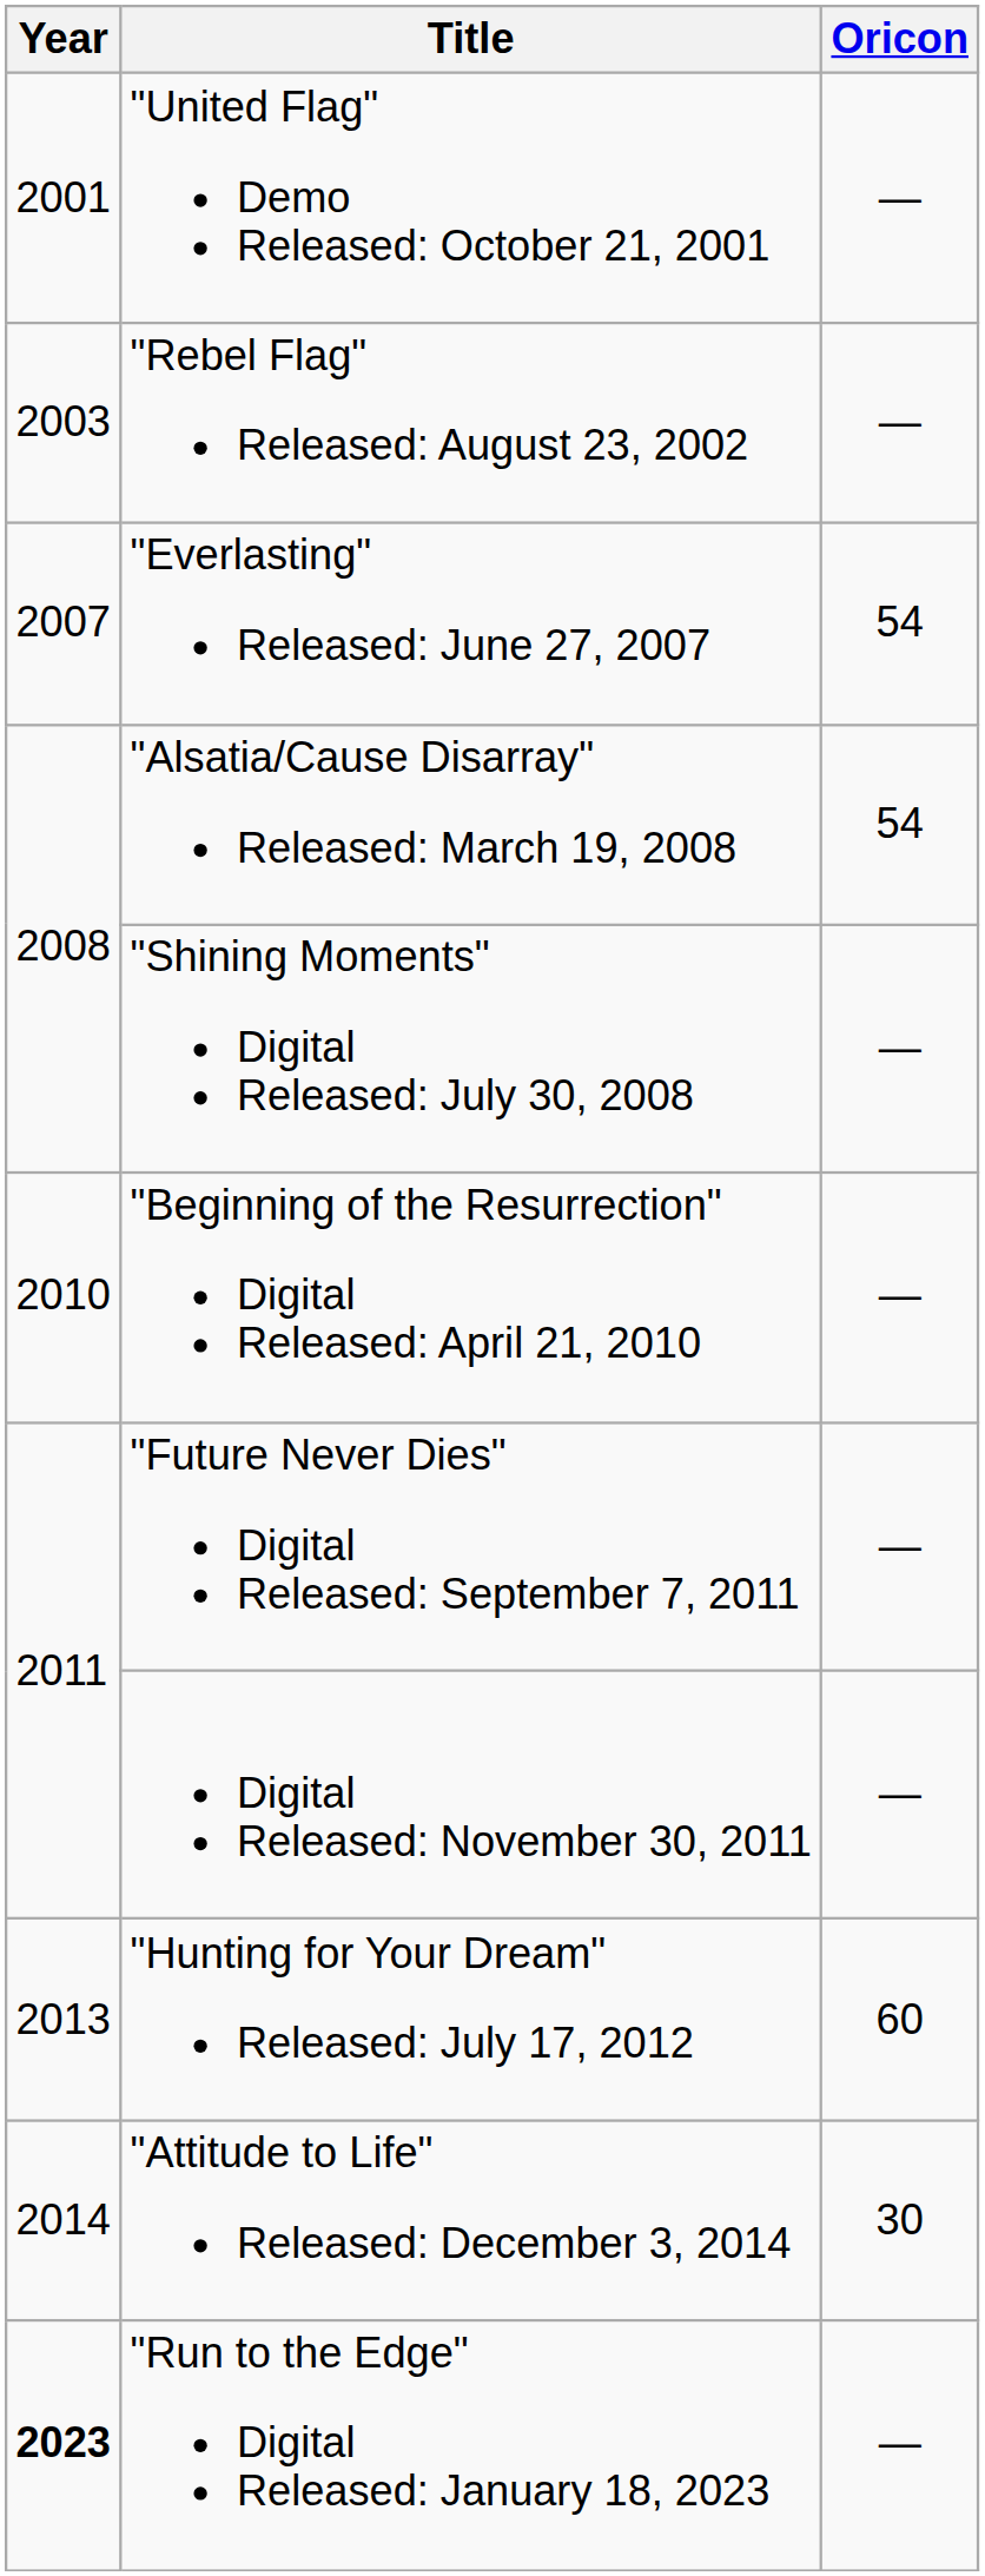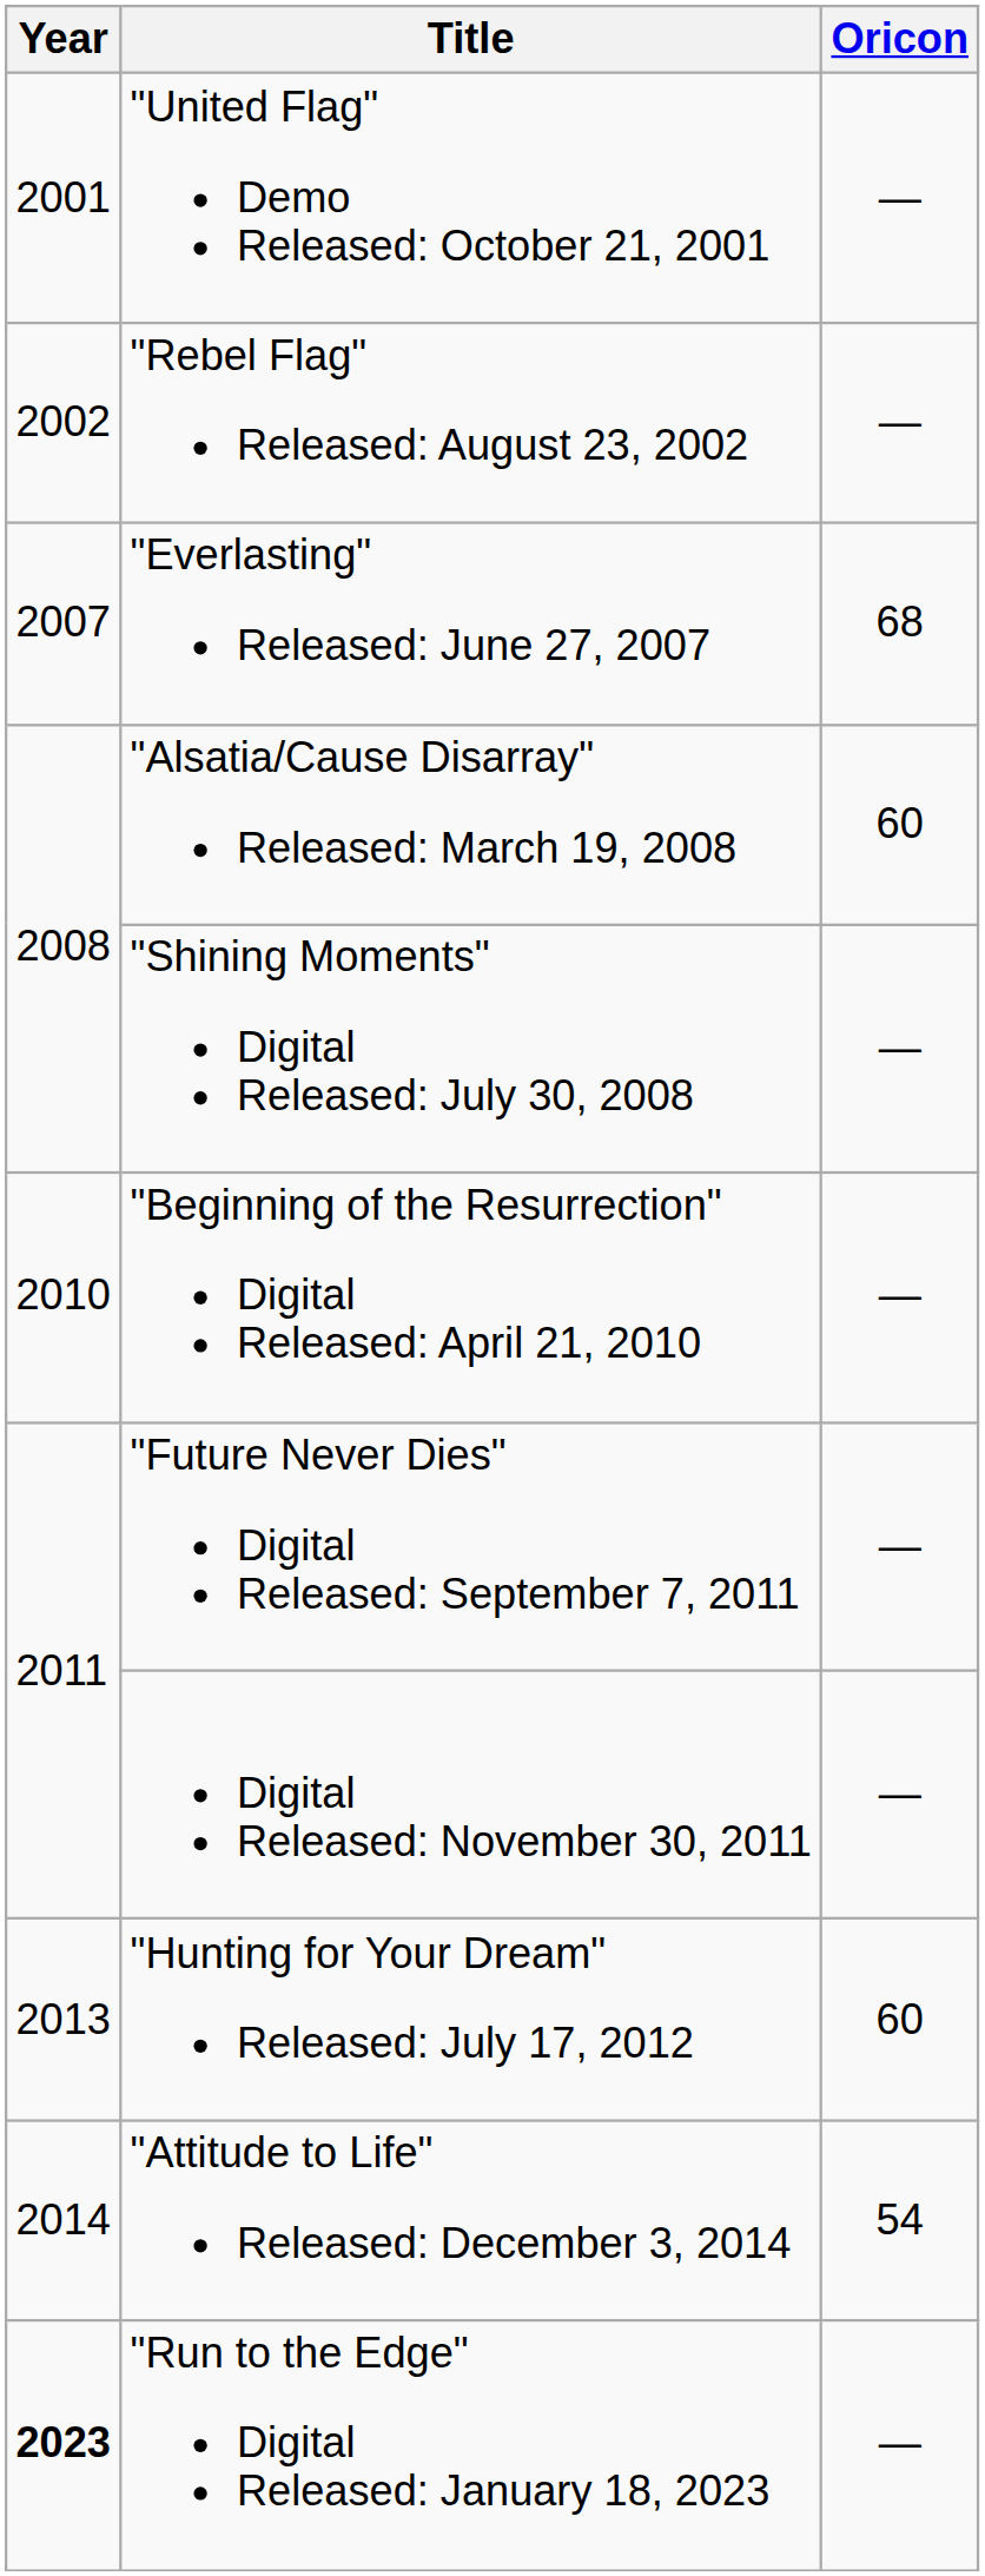"Rebel Flag" Released: August 23, 2002 | Year: 2003 -> 2002
"Everlasting" Released: June 27, 2007 | Oricon: 54 -> 68
"Alsatia/Cause Disarray" Released: March 19, 2008 | Oricon: 54 -> 60
"Attitude to Life" Released: December 3, 2014 | Oricon: 30 -> 54
